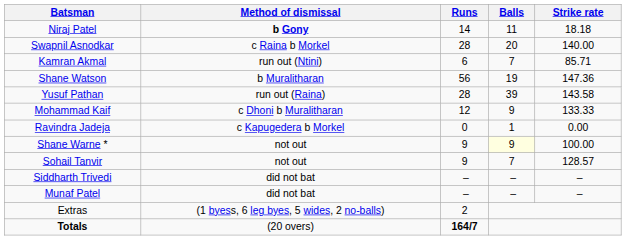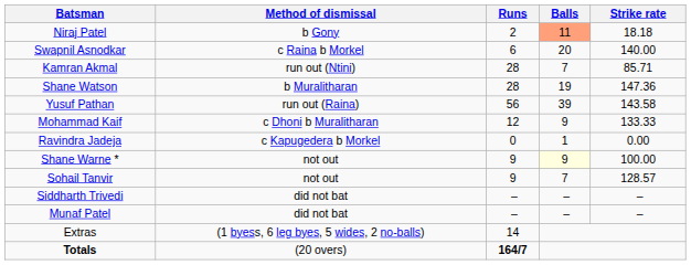Niraj Patel | Method of dismissal: bold -> normal
Niraj Patel | Runs: 14 -> 2
Niraj Patel | Balls: no background -> lightsalmon background
Swapnil Asnodkar | Runs: 28 -> 6
Kamran Akmal | Runs: 6 -> 28
Shane Watson | Runs: 56 -> 28
Yusuf Pathan | Runs: 28 -> 56
Extras | Runs: 2 -> 14
